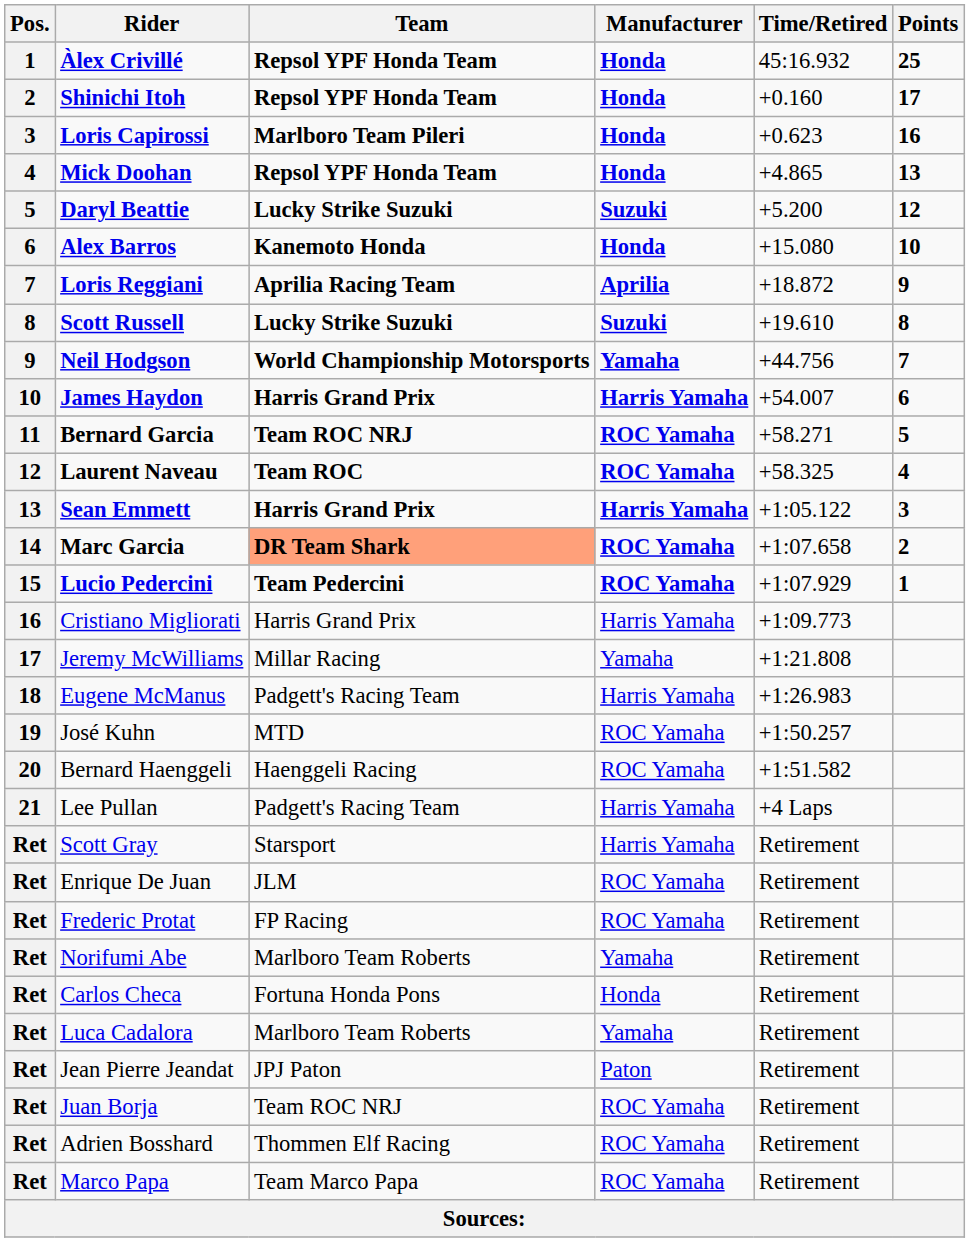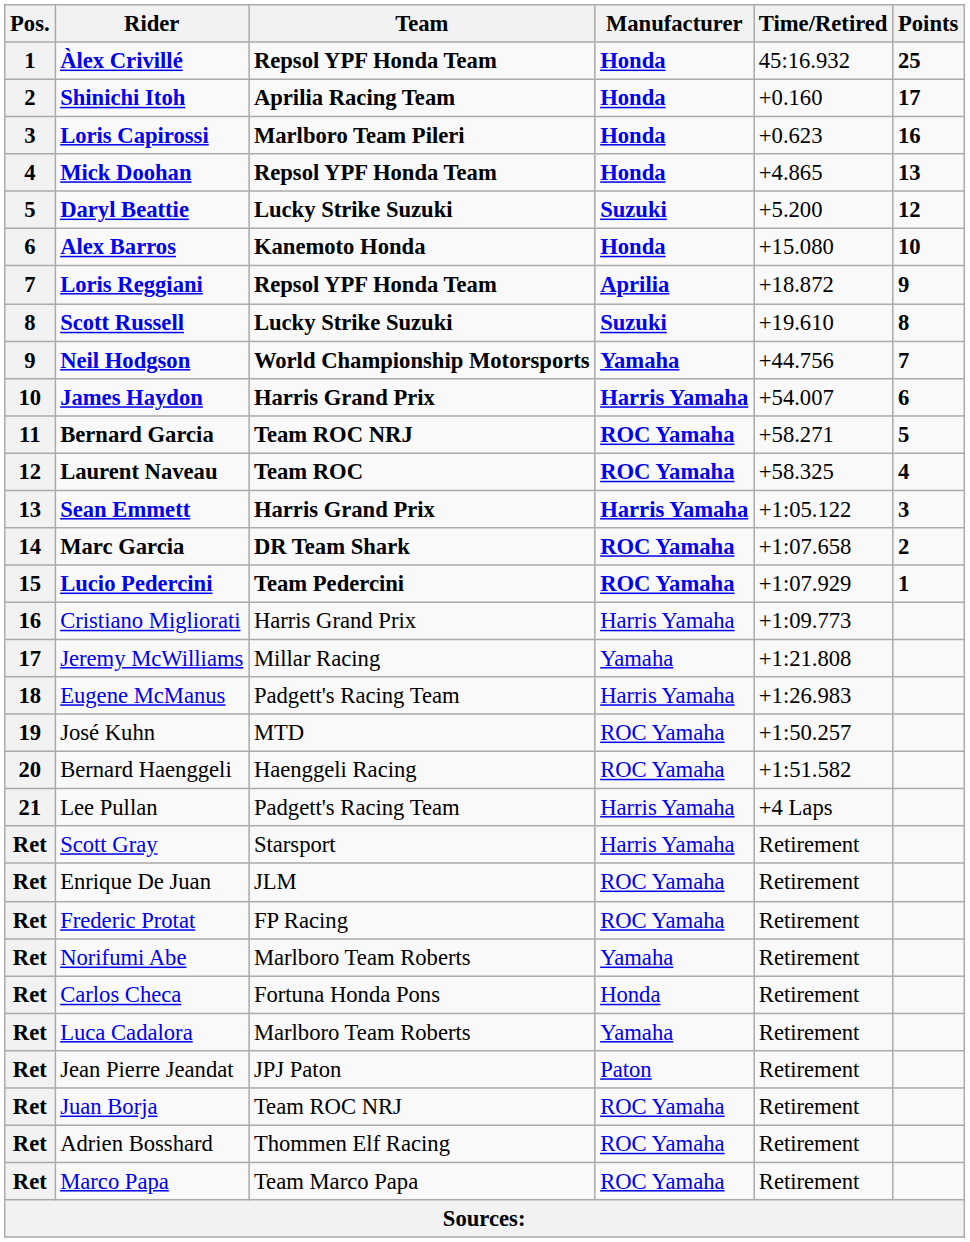Shinichi Itoh | Team: Repsol YPF Honda Team -> Aprilia Racing Team
Loris Reggiani | Team: Aprilia Racing Team -> Repsol YPF Honda Team
Marc Garcia | Team: lightsalmon background -> no background
